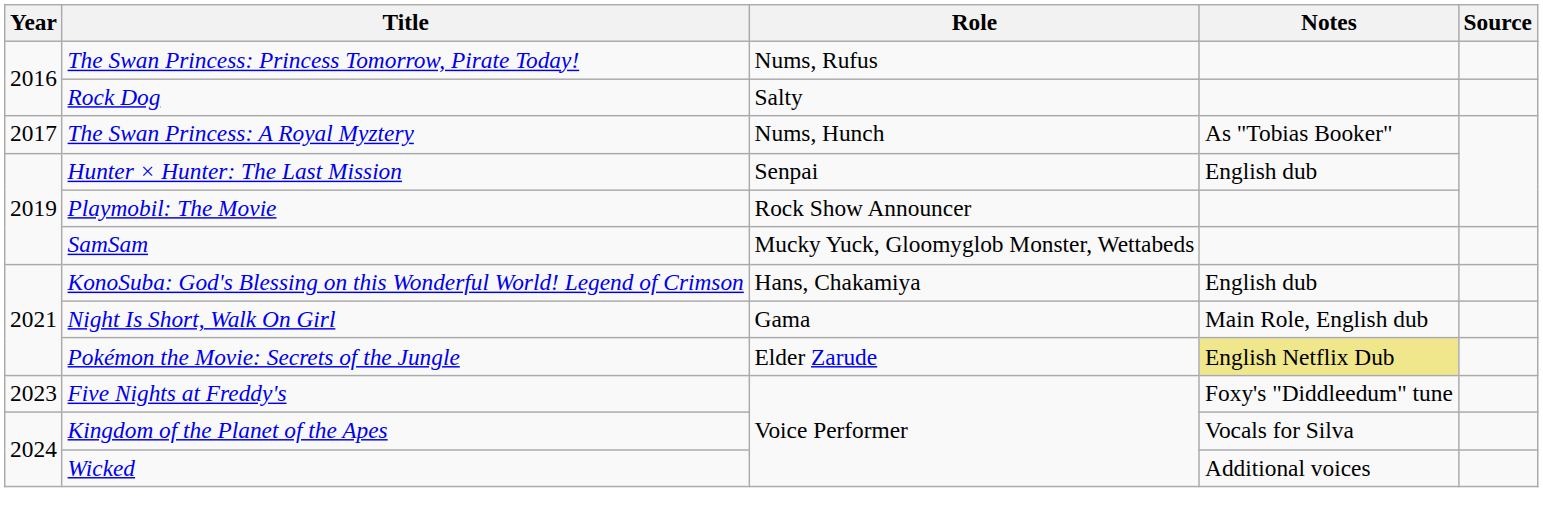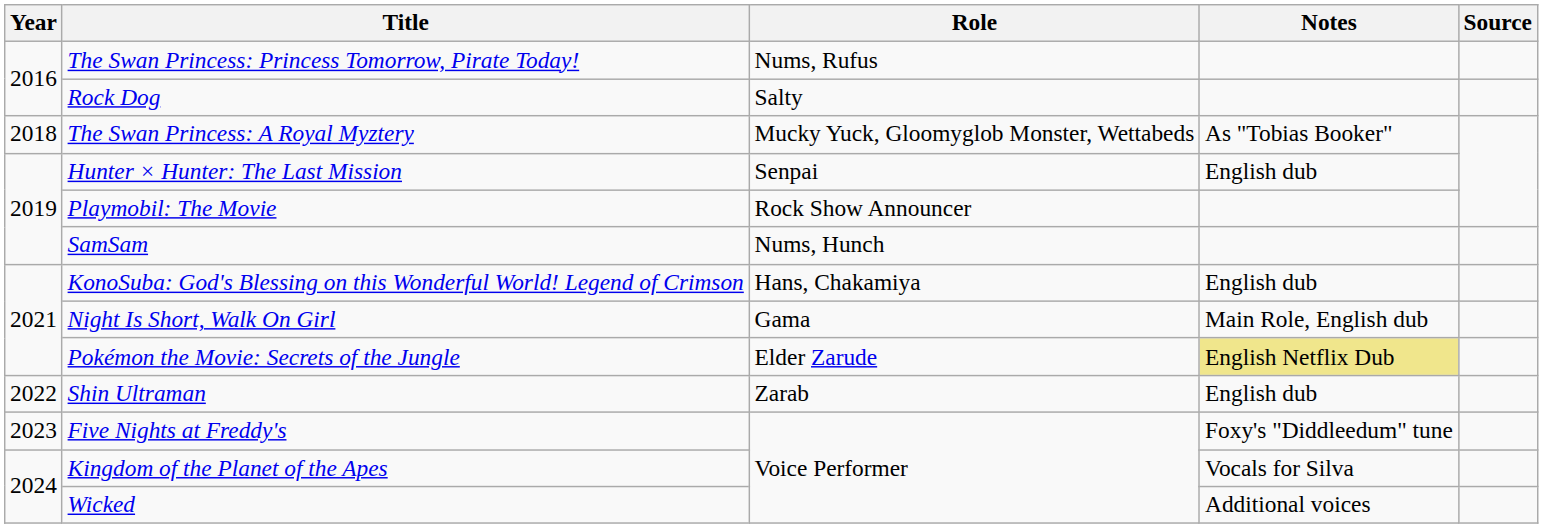The Swan Princess: A Royal Myztery | Year: 2017 -> 2018
The Swan Princess: A Royal Myztery | Role: Nums, Hunch -> Mucky Yuck, Gloomyglob Monster, Wettabeds
SamSam | Role: Mucky Yuck, Gloomyglob Monster, Wettabeds -> Nums, Hunch
+ row: 2022 | Shin Ultraman | Zarab | English dub
